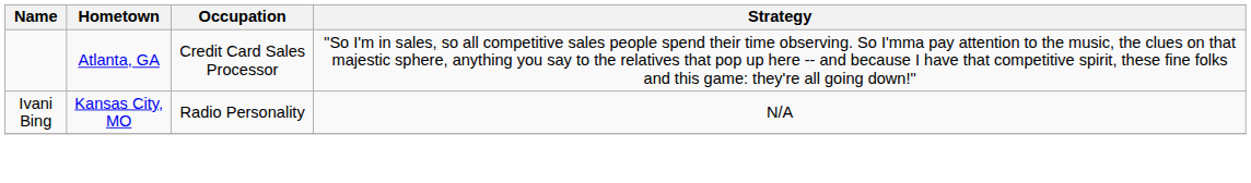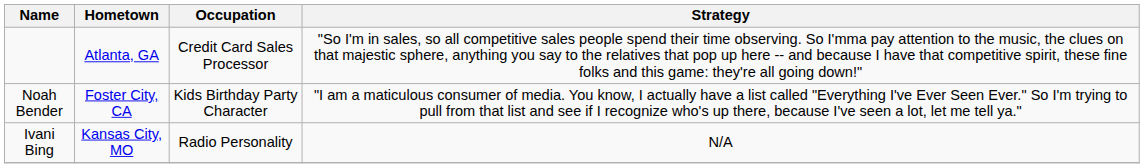+ row: Noah Bender | Foster City, CA | Kids Birthday Party Character | "I am a maticulous consumer of media. You know, I actually have a list called "Everything I've Ever Seen Ever." So I'm trying to pull from that list and see if I recognize who's up there, because I've seen a lot, let me tell ya."
